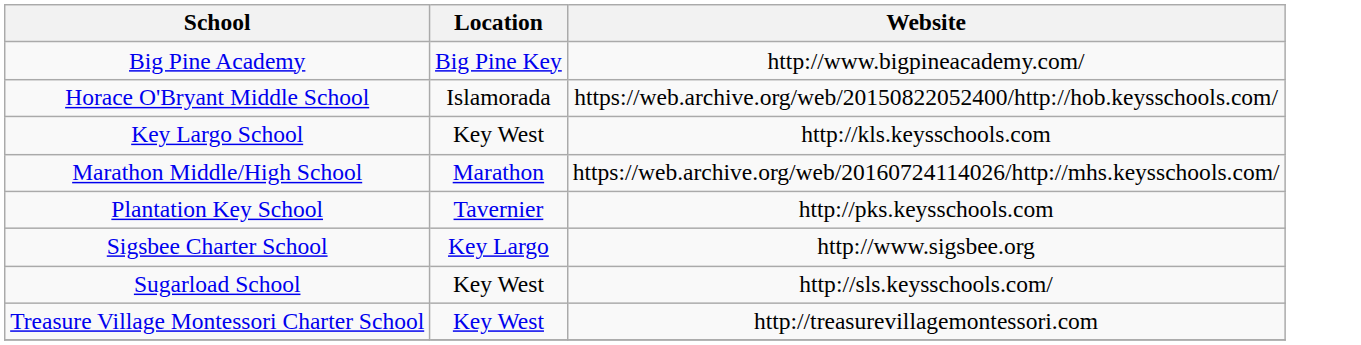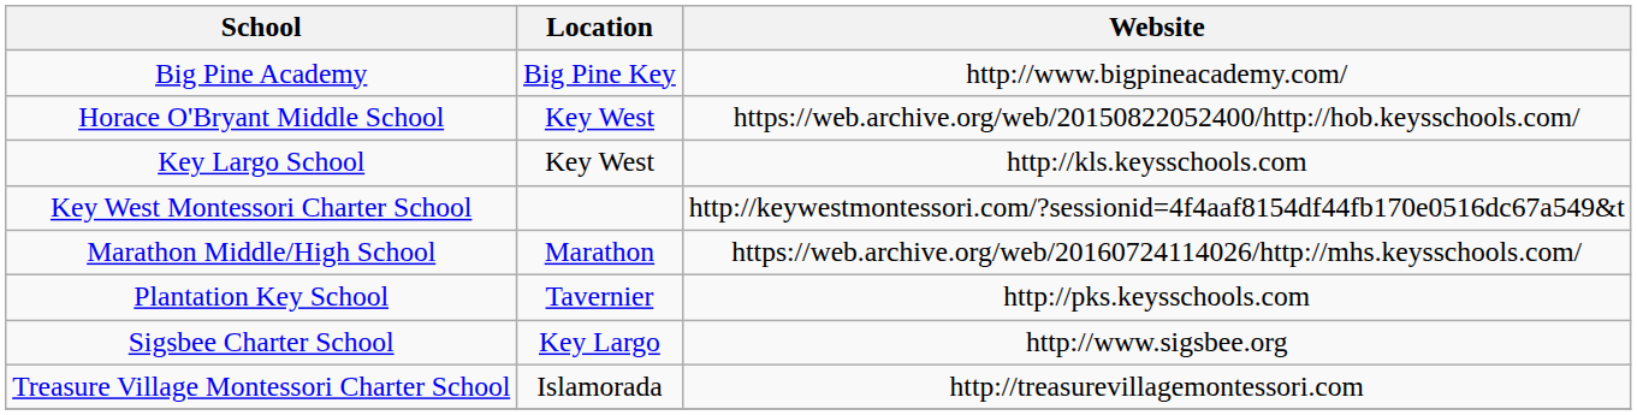Horace O'Bryant Middle School | Location: Islamorada -> Key West
+ row: Key West Montessori Charter School | http://keywestmontessori.com/?sessionid=4f4aaf8154df44fb170e0516dc67a549&t
- row: Sugarload School | Key West | http://sls.keysschools.com/
Treasure Village Montessori Charter School | Location: Key West -> Islamorada
